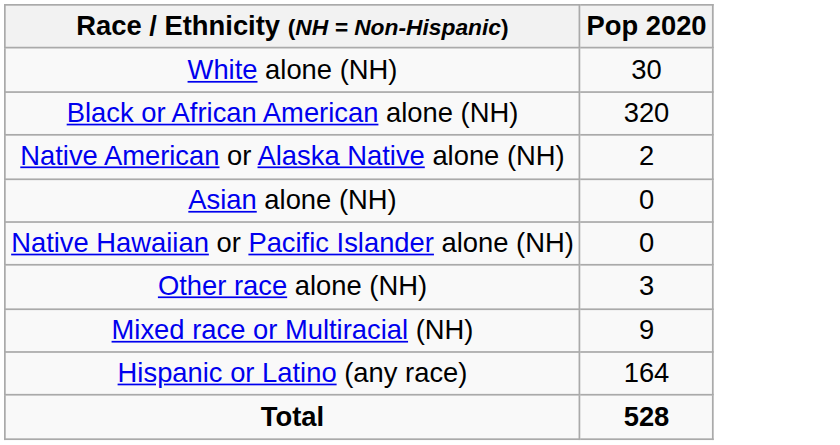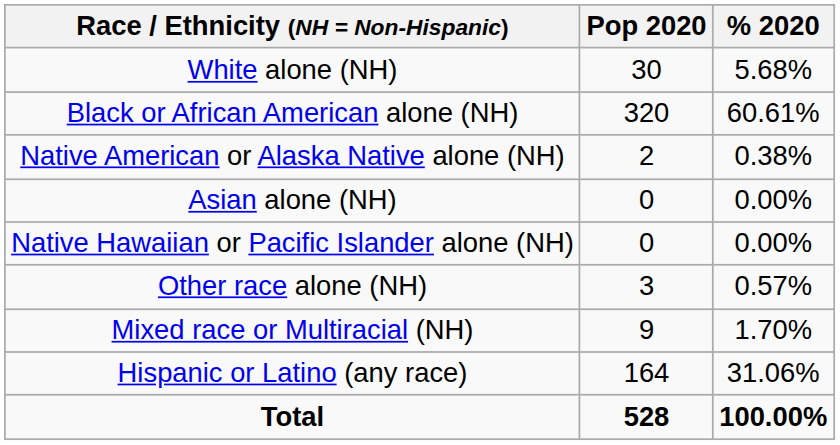+ column: % 2020 | 5.68% | 60.61% | 0.38% | 0.00% | 0.00% | 0.57% | 1.70% | 31.06% | 100.00%
